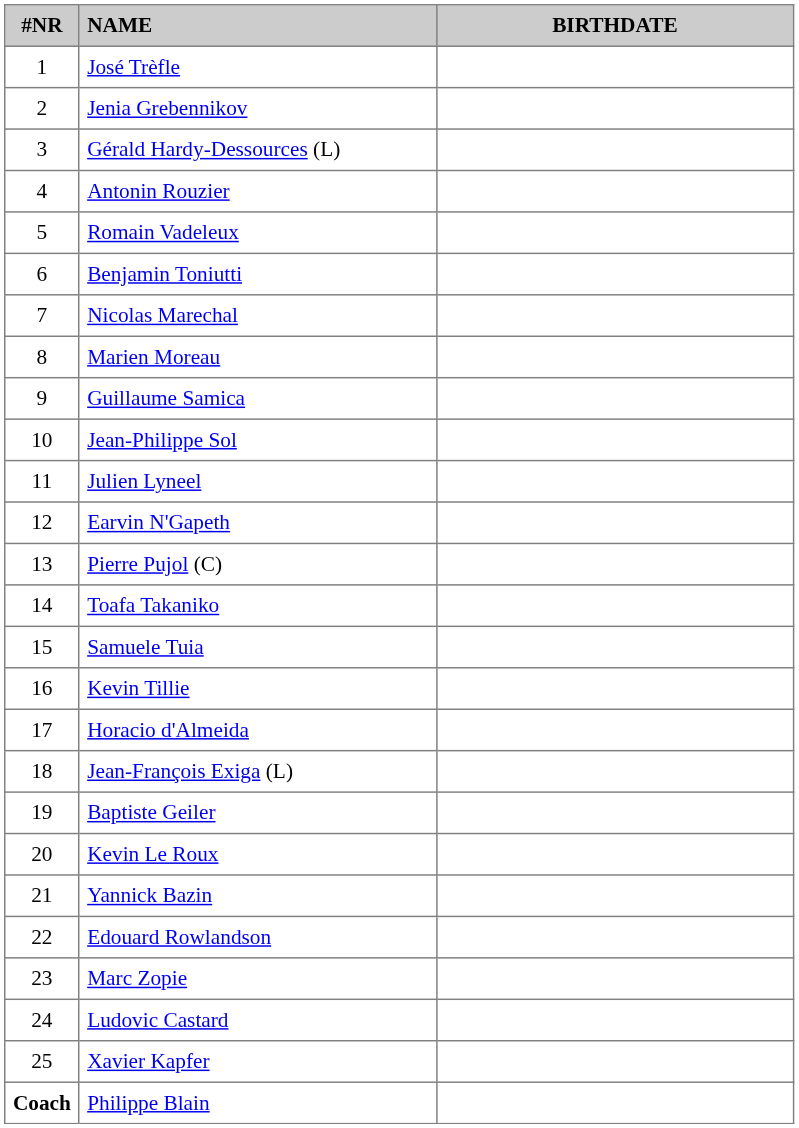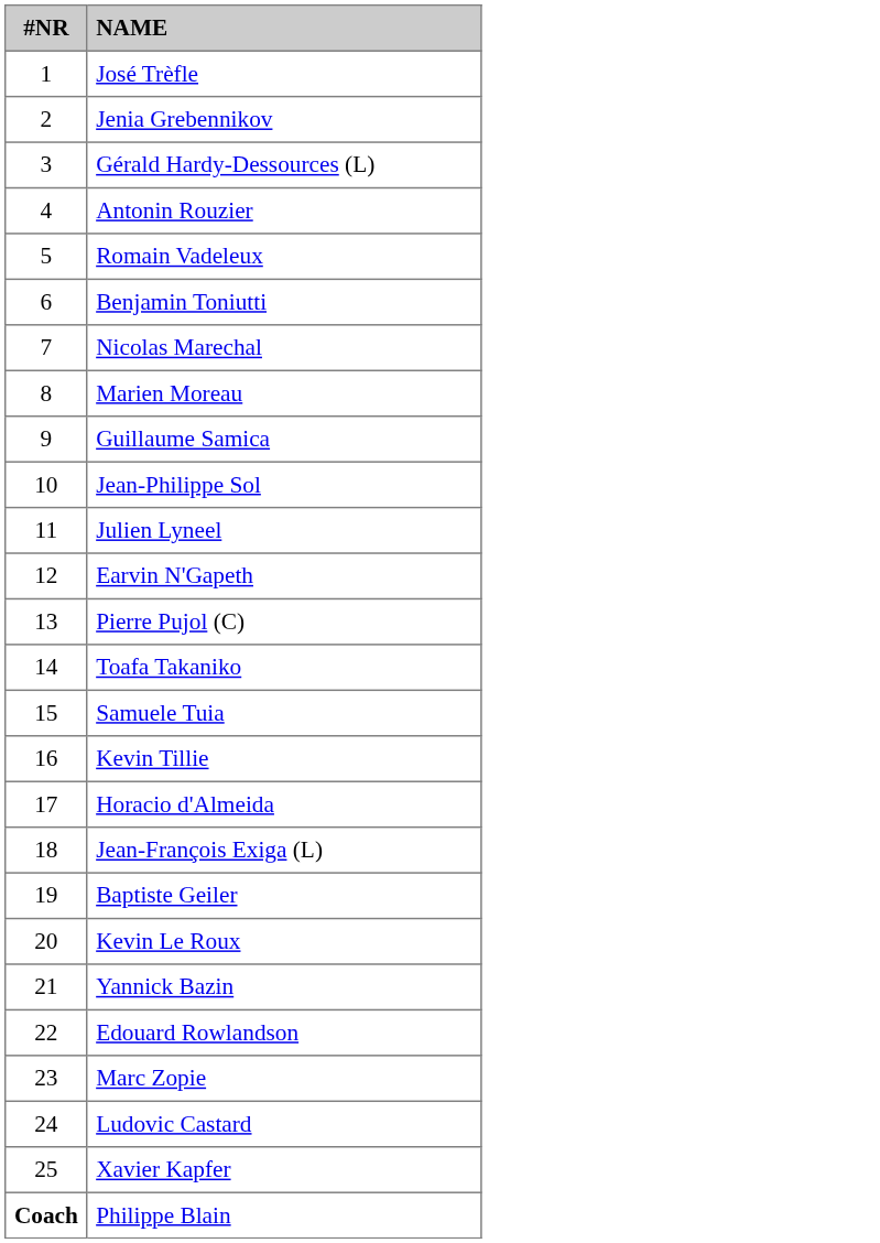- column: BIRTHDATE
